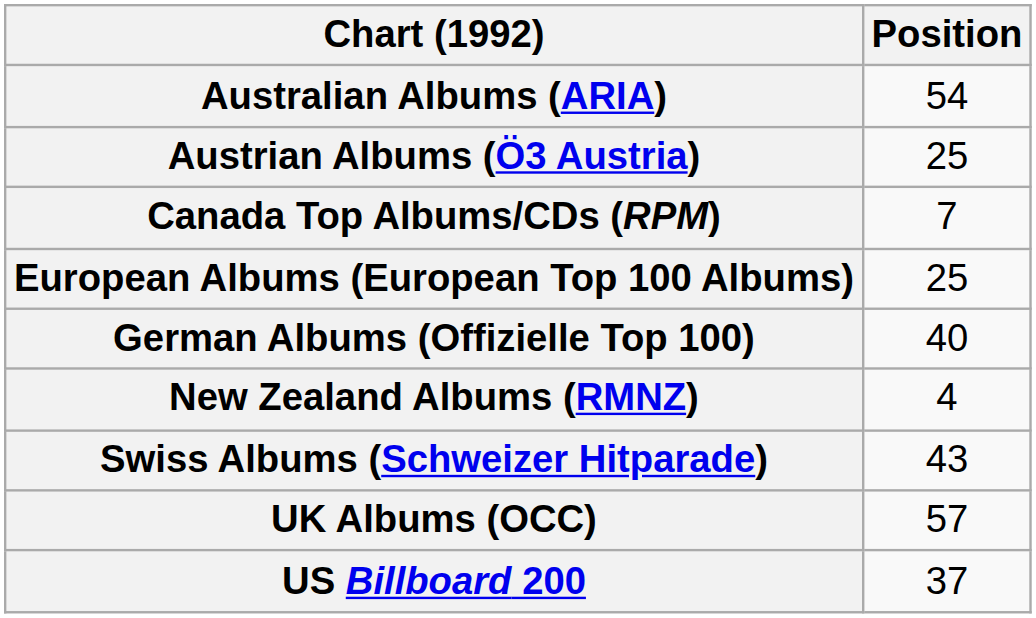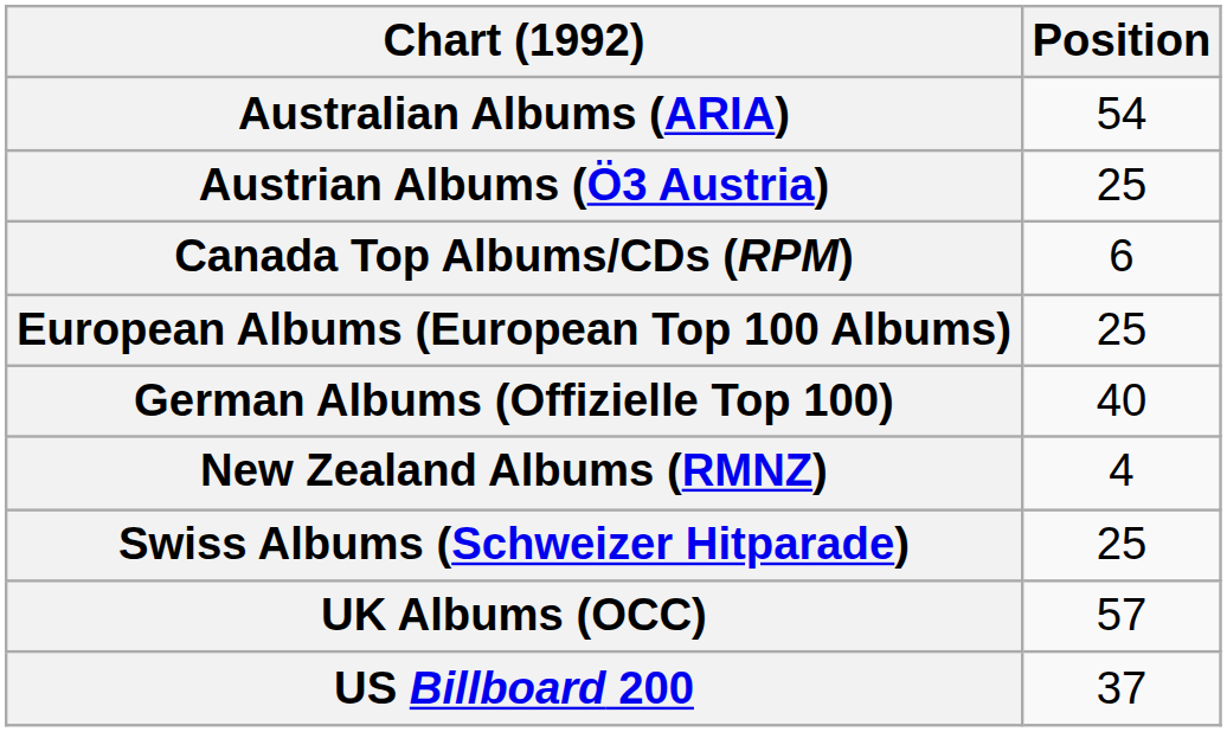Canada Top Albums/CDs (RPM) | Position: 7 -> 6
Swiss Albums (Schweizer Hitparade) | Position: 43 -> 25
